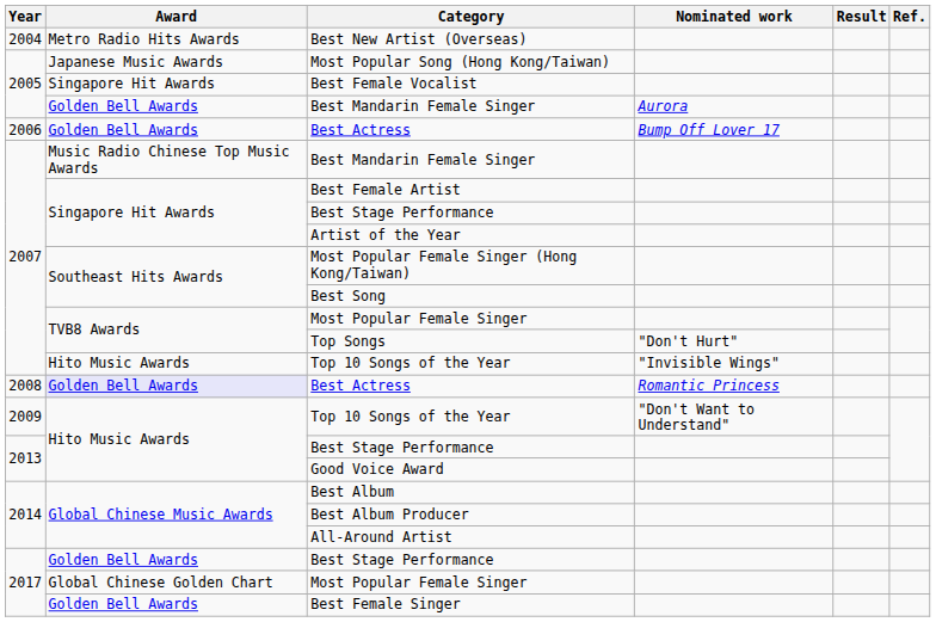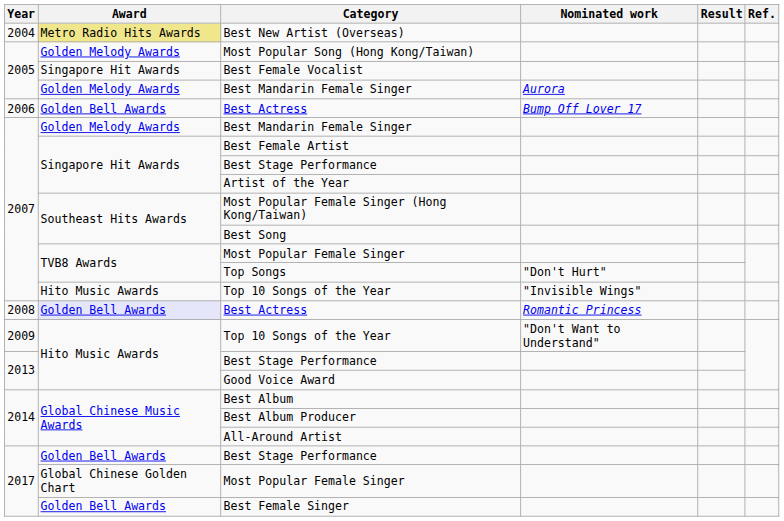Best New Artist (Overseas) | Award: no background -> khaki background
Most Popular Song (Hong Kong/Taiwan) | Award: Japanese Music Awards -> Golden Melody Awards
2005 / Best Mandarin Female Singer | Award: Golden Bell Awards -> Golden Melody Awards
2007 / Best Mandarin Female Singer | Award: Music Radio Chinese Top Music Awards -> Golden Melody Awards
